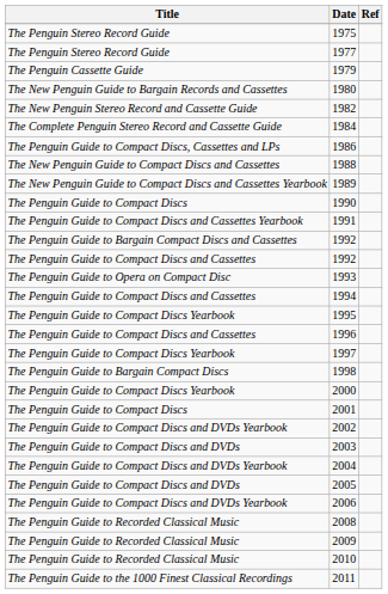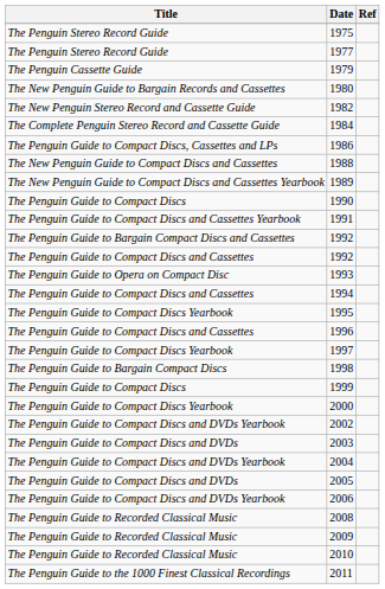+ row: The Penguin Guide to Compact Discs | 1999
- row: The Penguin Guide to Compact Discs | 2001
